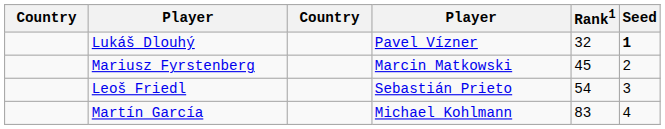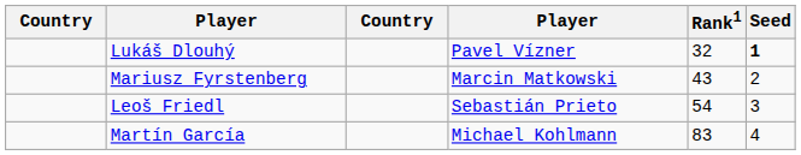Mariusz Fyrstenberg | Rank1: 45 -> 43
